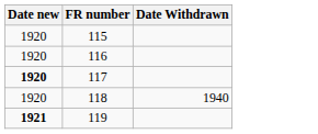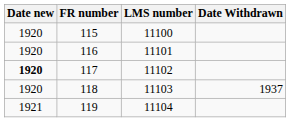+ column: LMS number | 11100 | 11101 | 11102 | 11103 | 11104
118 | Date Withdrawn: 1940 -> 1937
119 | Date new: bold -> normal
